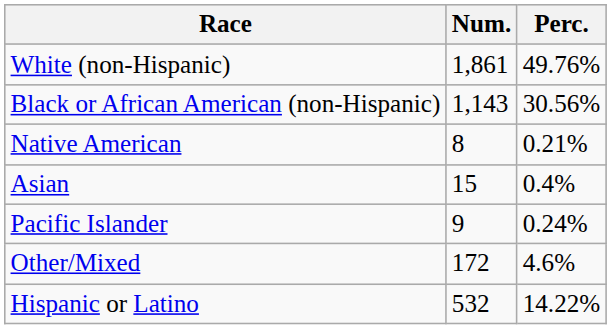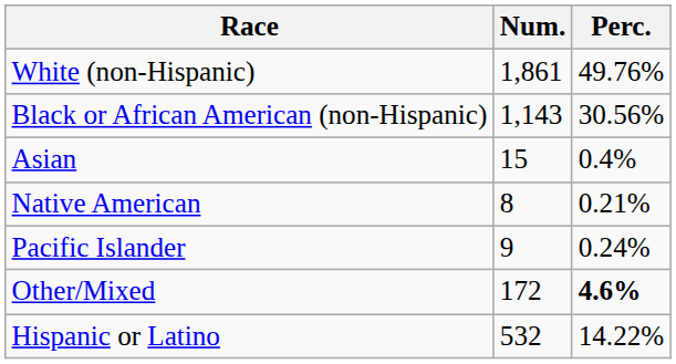rows swapped: Native American <-> Asian
Other/Mixed | Perc.: normal -> bold
